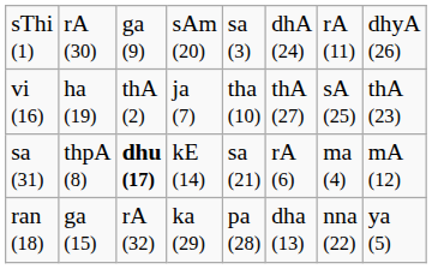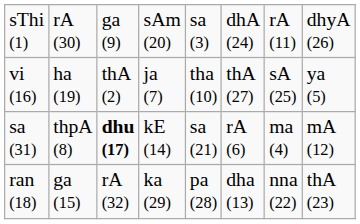vi (16) | column 8: thA (23) -> ya (5)
ran (18) | column 8: ya (5) -> thA (23)
